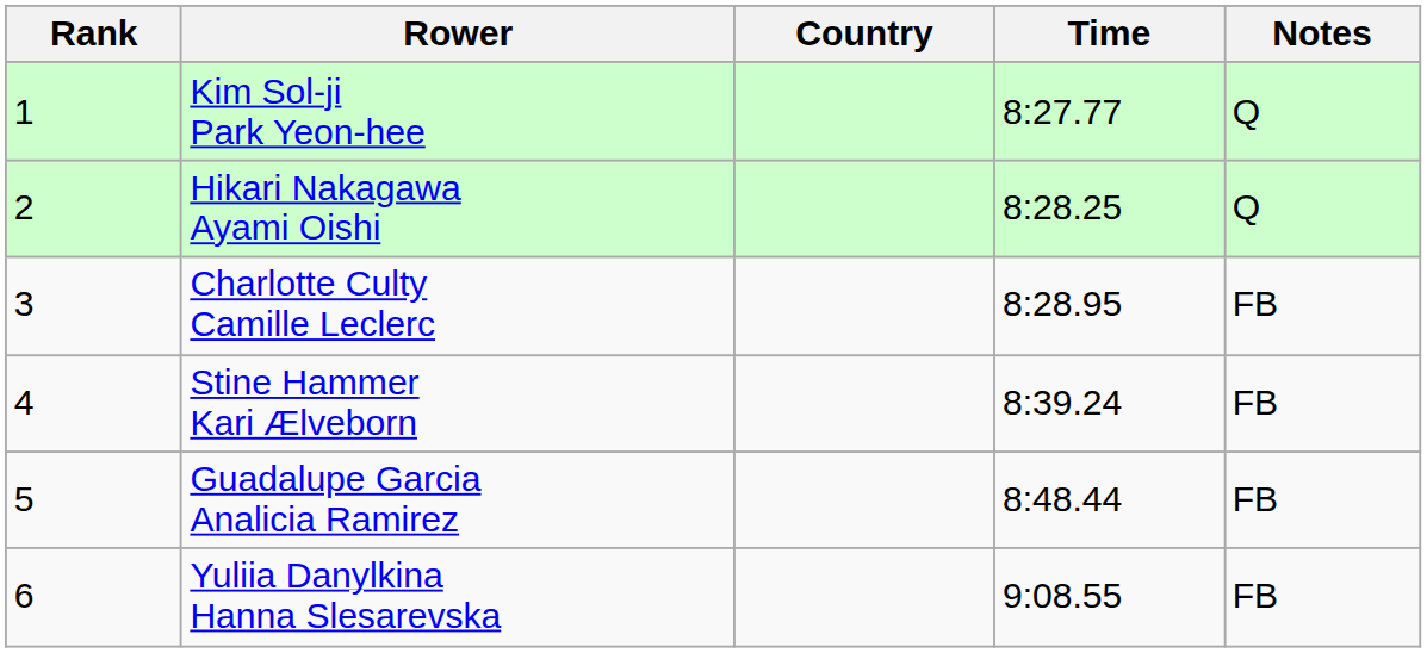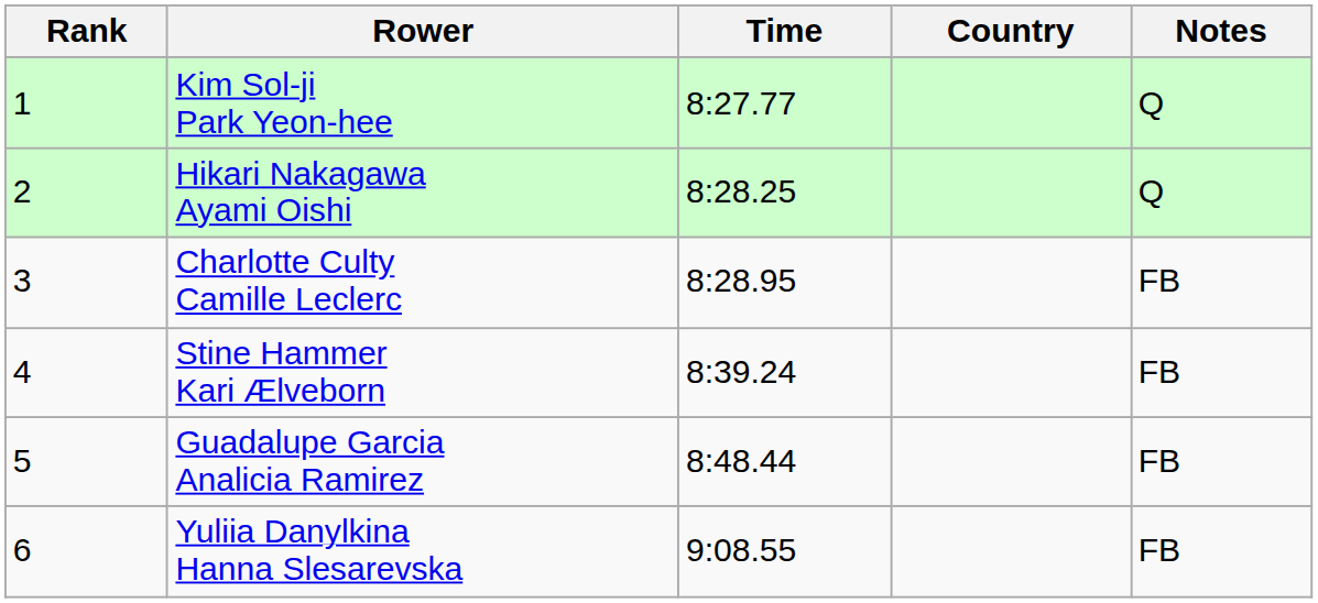columns swapped: Country <-> Time
